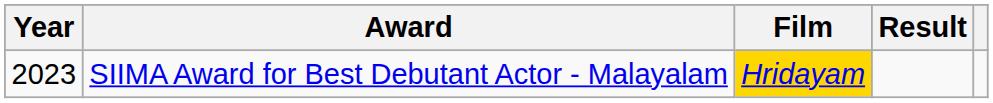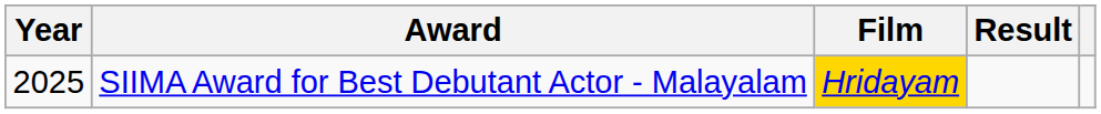SIIMA Award for Best Debutant Actor - Malayalam | Year: 2023 -> 2025
